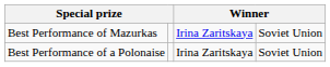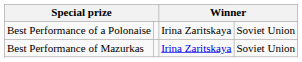rows swapped: Best Performance of Mazurkas <-> Best Performance of a Polonaise
